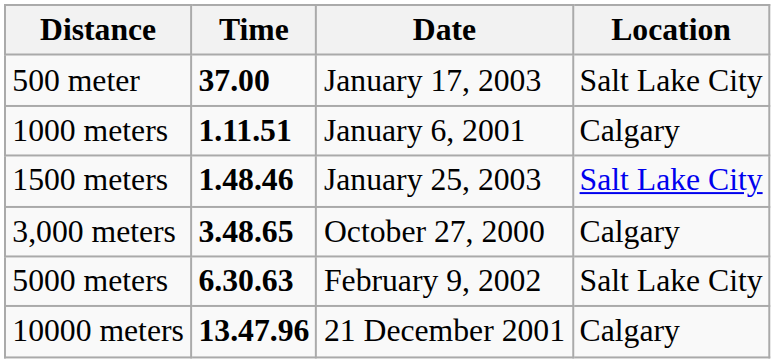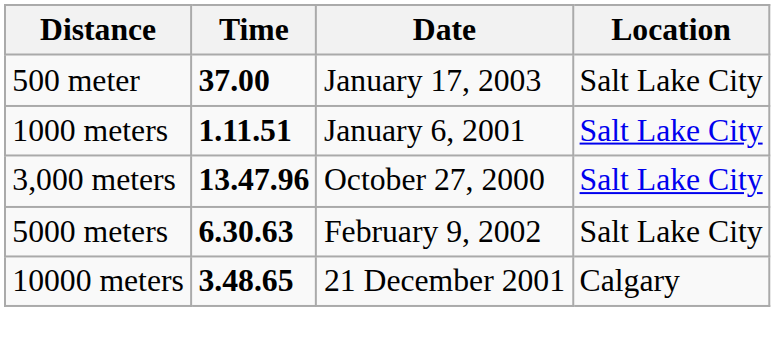1000 meters | Location: Calgary -> Salt Lake City
- row: 1500 meters | 1.48.46 | January 25, 2003 | Salt Lake City
3,000 meters | Time: 3.48.65 -> 13.47.96
3,000 meters | Location: Calgary -> Salt Lake City
10000 meters | Time: 13.47.96 -> 3.48.65
